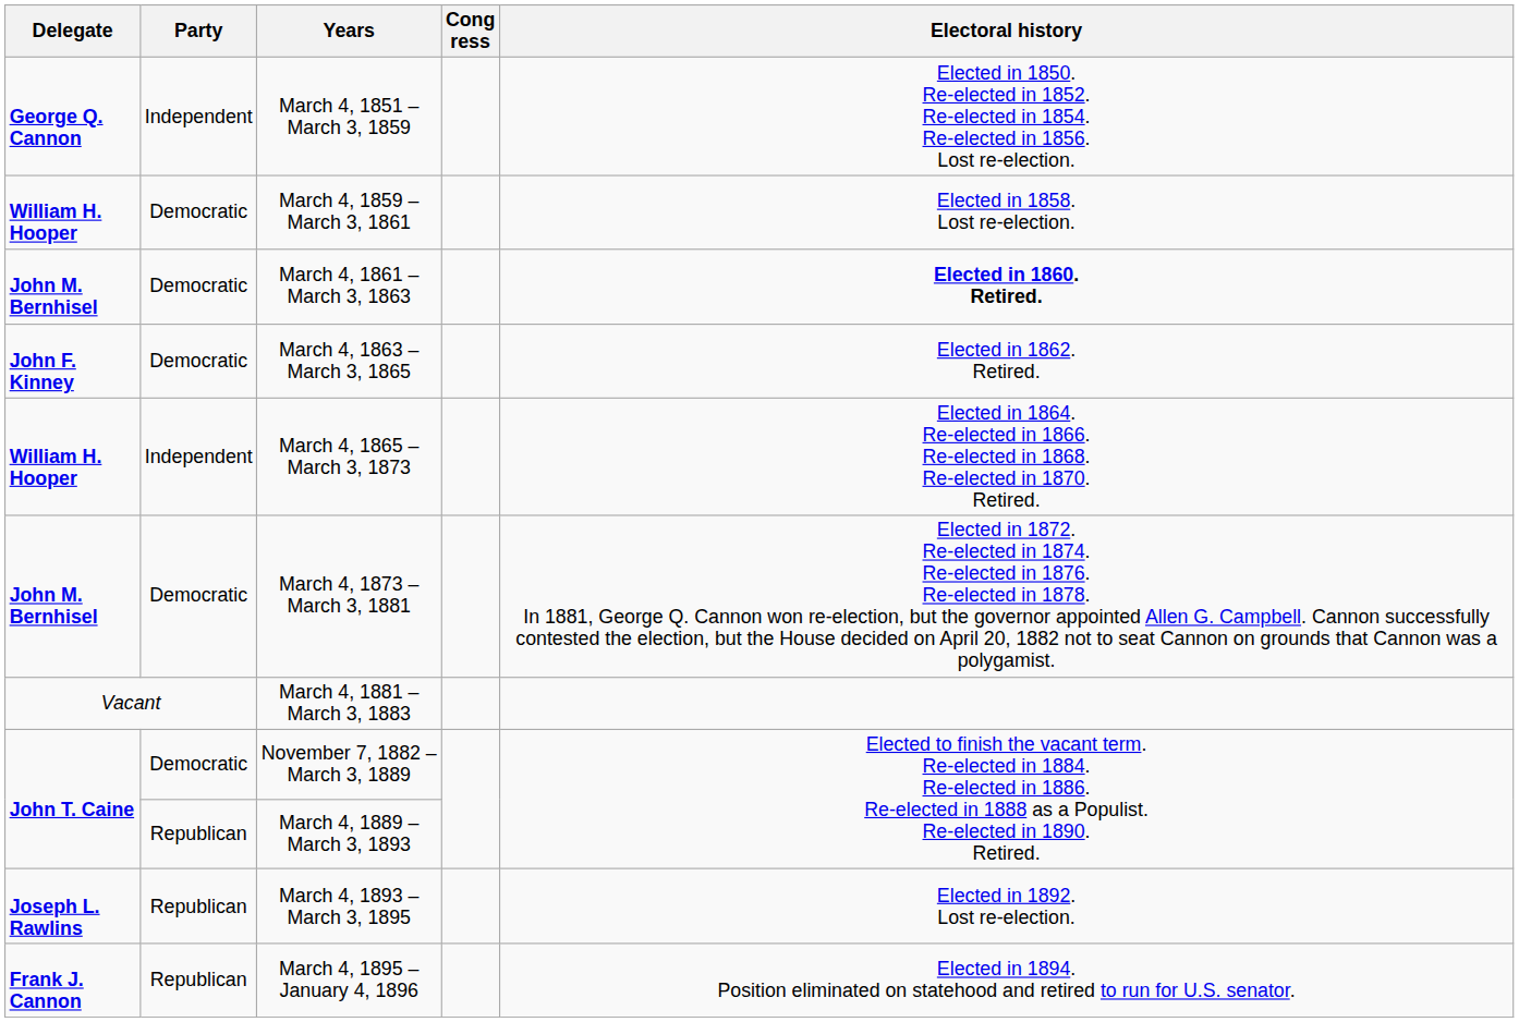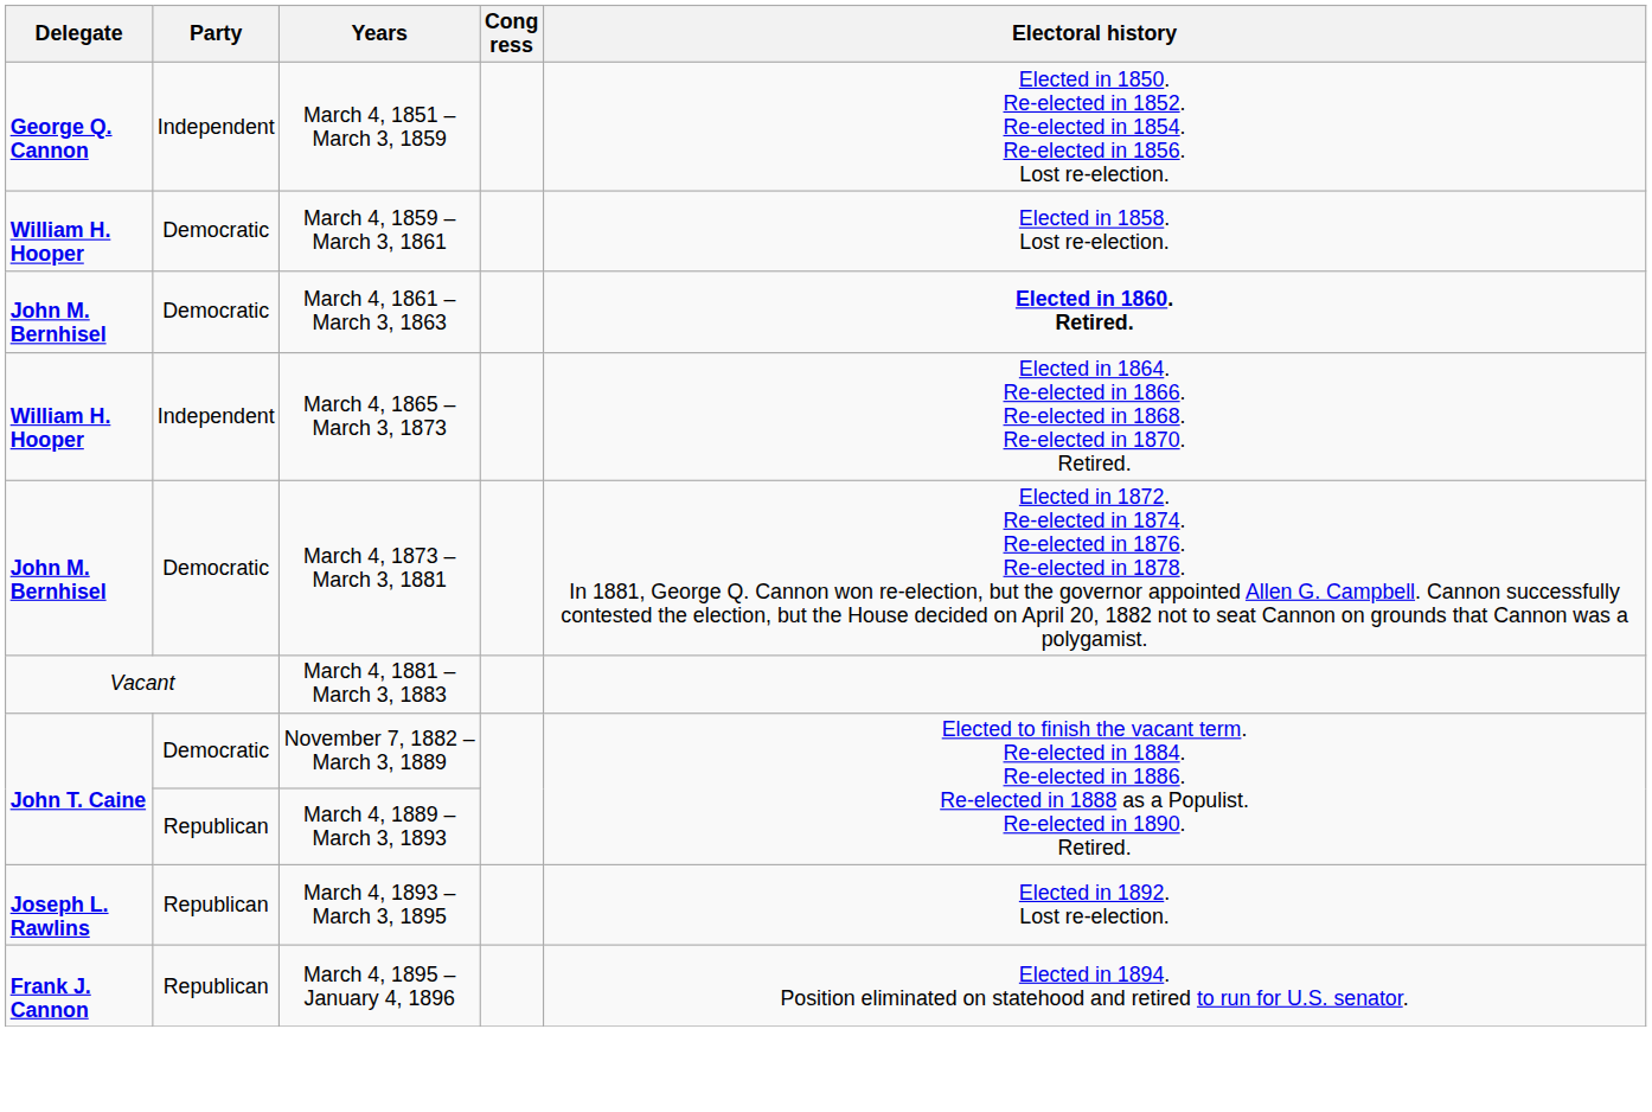- row: John F. Kinney | Democratic | March 4, 1863 – March 3, 1865 | Elected in 1862. Retired.
